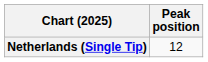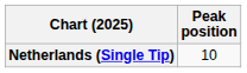Netherlands (Single Tip) | Peak position: 12 -> 10
